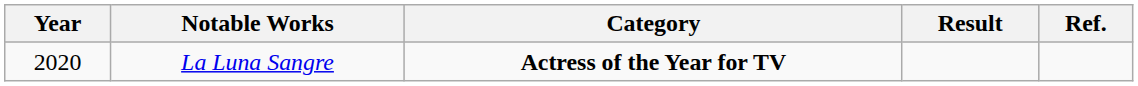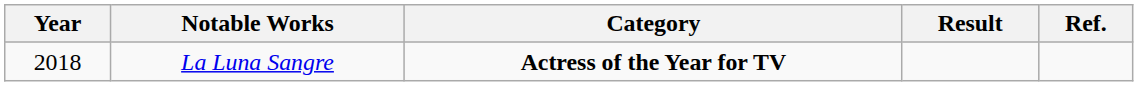La Luna Sangre | Year: 2020 -> 2018
